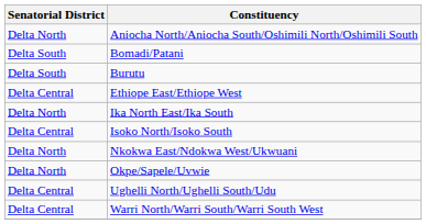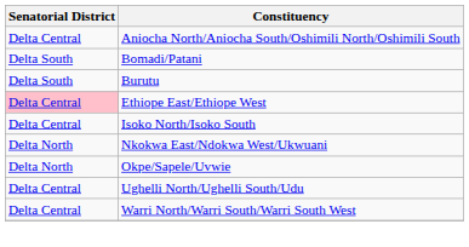Aniocha North/Aniocha South/Oshimili North/Oshimili South | Senatorial District: Delta North -> Delta Central
Ethiope East/Ethiope West | Senatorial District: no background -> pink background
- row: Delta North | Ika North East/Ika South
